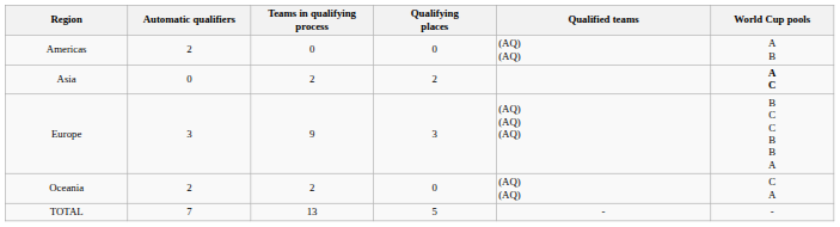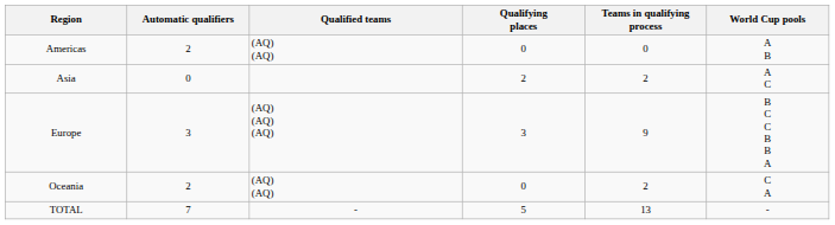columns swapped: Teams in qualifying process <-> Qualified teams
Asia | World Cup pools: bold -> normal
